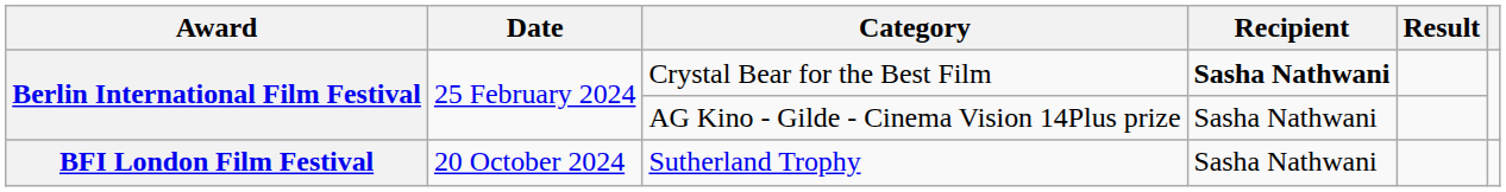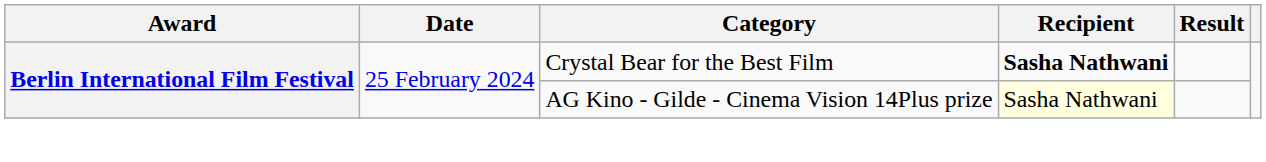AG Kino - Gilde - Cinema Vision 14Plus prize | Recipient: no background -> lightyellow background
- row: BFI London Film Festival | 20 October 2024 | Sutherland Trophy | Sasha Nathwani
